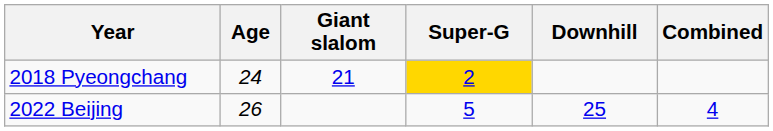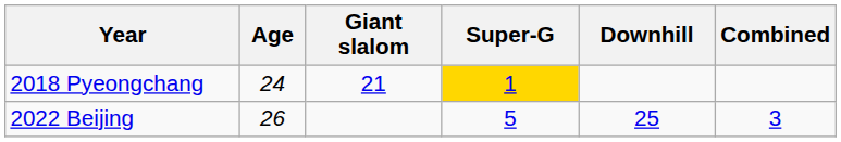2018 Pyeongchang | Super-G: 2 -> 1
2022 Beijing | Combined: 4 -> 3
